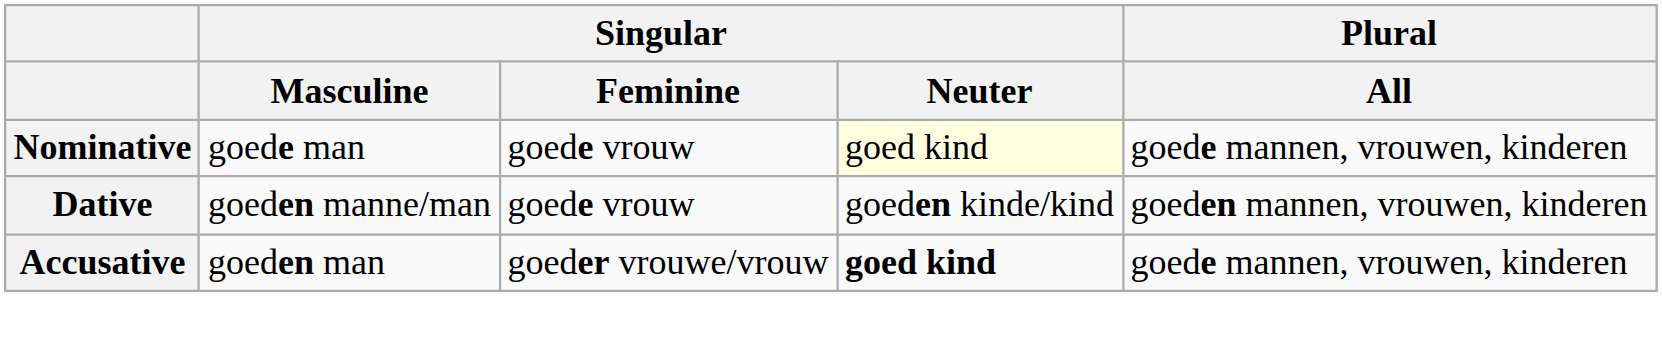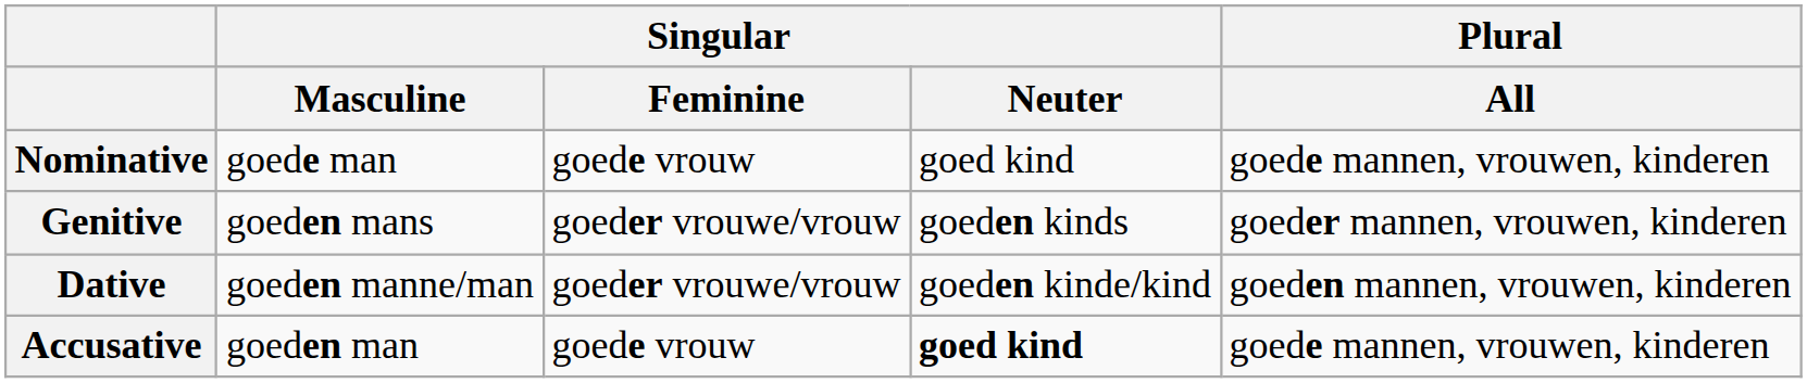Nominative | Singular / Neuter: lightyellow background -> no background
+ row: Genitive | goeden mans | goeder vrouwe/vrouw | goeden kinds | goeder mannen, vrouwen, kinderen
Dative | Singular / Feminine: goede vrouw -> goeder vrouwe/vrouw
Accusative | Singular / Feminine: goeder vrouwe/vrouw -> goede vrouw
